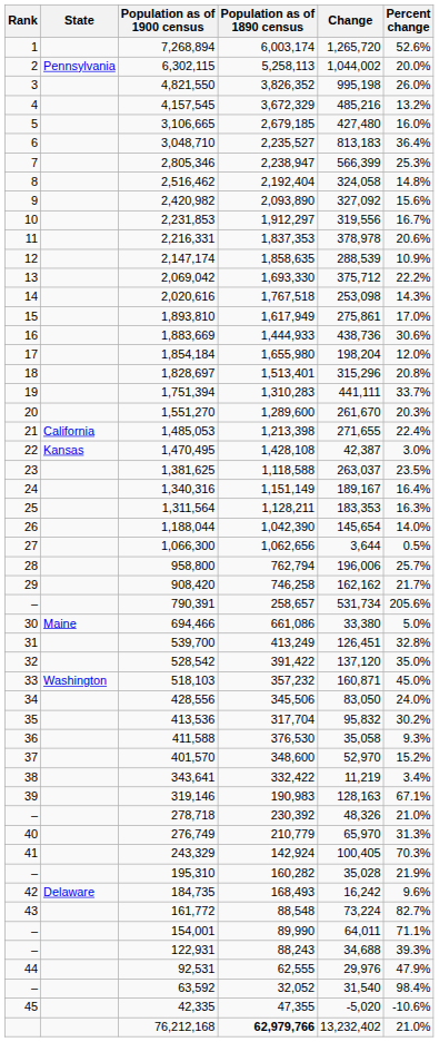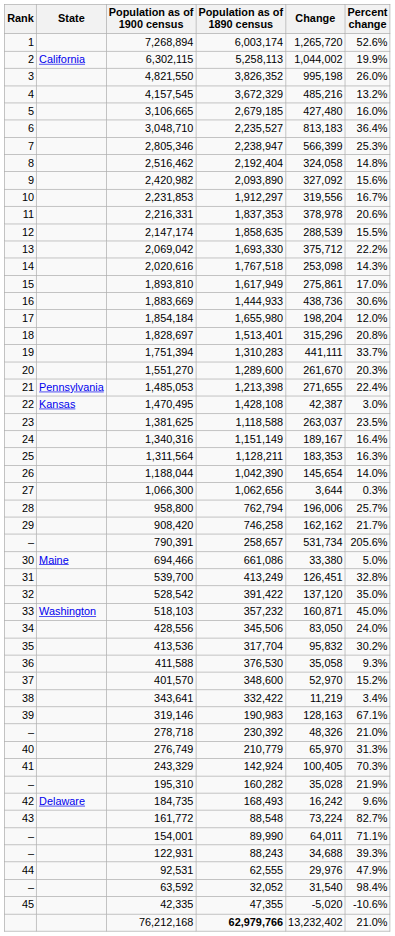6,302,115 | State: Pennsylvania -> California
6,302,115 | Percent change: 20.0% -> 19.9%
2,147,174 | Percent change: 10.9% -> 15.5%
1,485,053 | State: California -> Pennsylvania
1,066,300 | Percent change: 0.5% -> 0.3%
